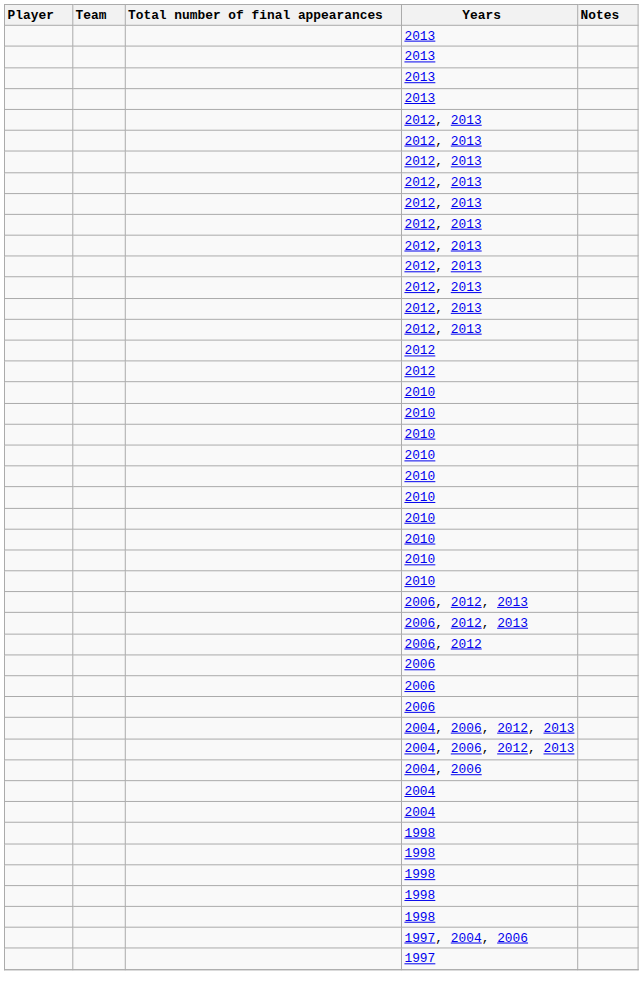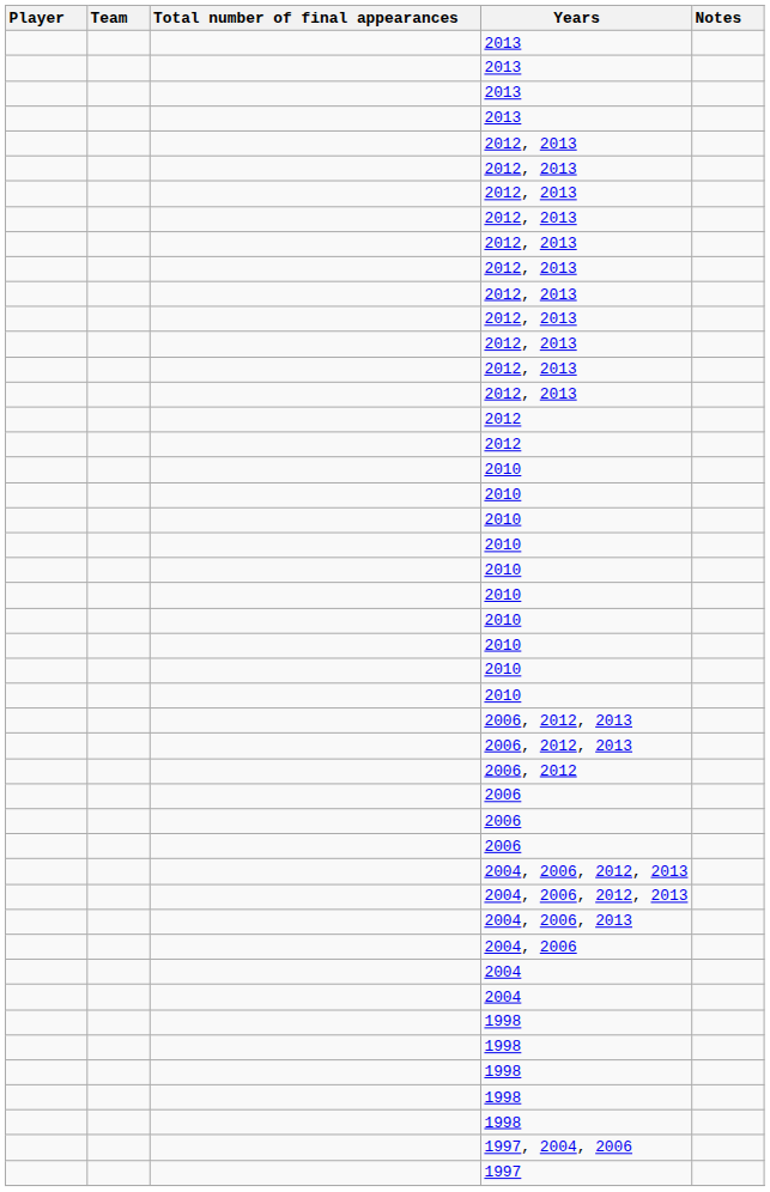+ row: 2004, 2006, 2013
